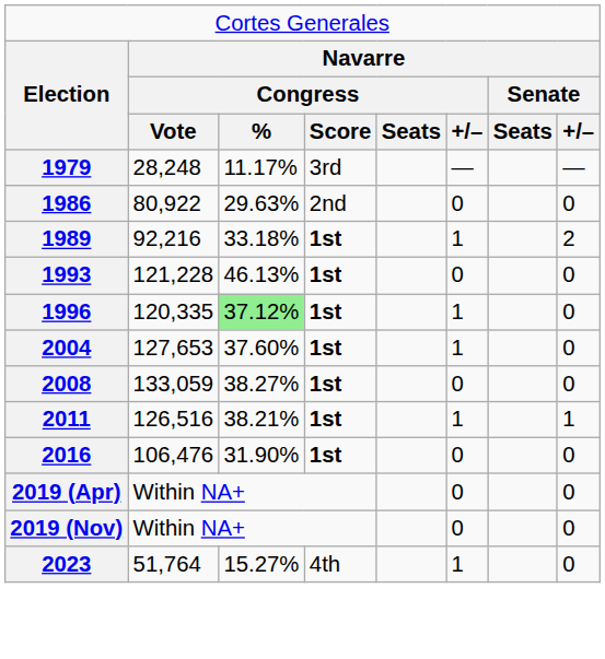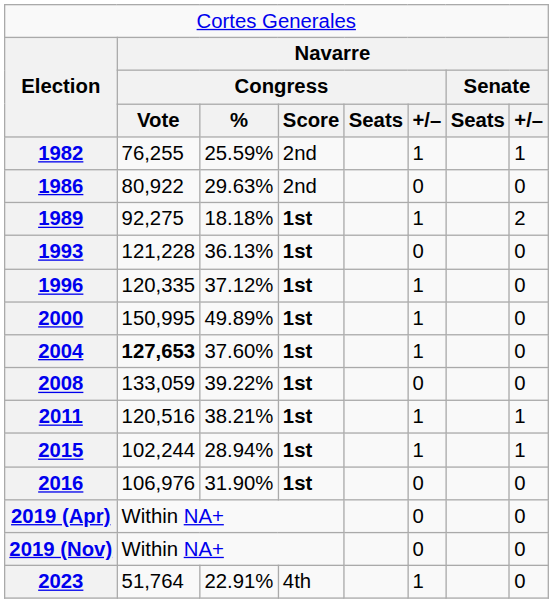- row: 1979 | 28,248 | 11.17% | 3rd | — | —
+ row: 1982 | 76,255 | 25.59% | 2nd | 1 | 1
1989 | column 2: 92,216 -> 92,275
1989 | column 3: 33.18% -> 18.18%
1993 | column 3: 46.13% -> 36.13%
1996 | column 3: lightgreen background -> no background
+ row: 2000 | 150,995 | 49.89% | 1st | 1 | 0
2004 | column 2: normal -> bold
2008 | column 3: 38.27% -> 39.22%
2011 | column 2: 126,516 -> 120,516
+ row: 2015 | 102,244 | 28.94% | 1st | 1 | 1
2016 | column 2: 106,476 -> 106,976
2023 | column 3: 15.27% -> 22.91%
